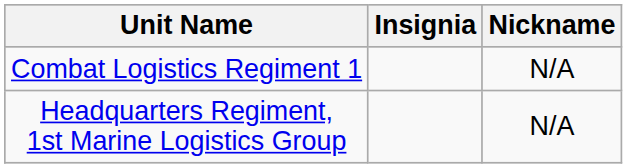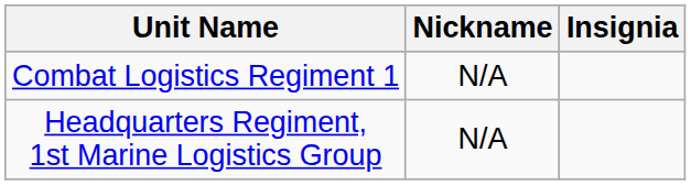columns swapped: Insignia <-> Nickname
